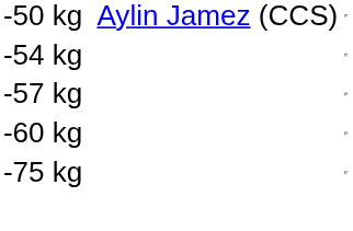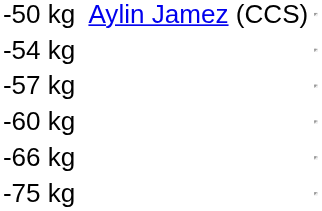+ row: -66 kg
